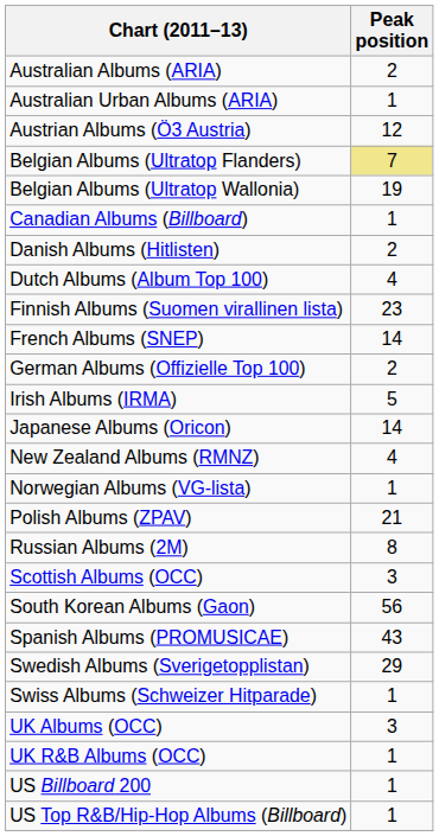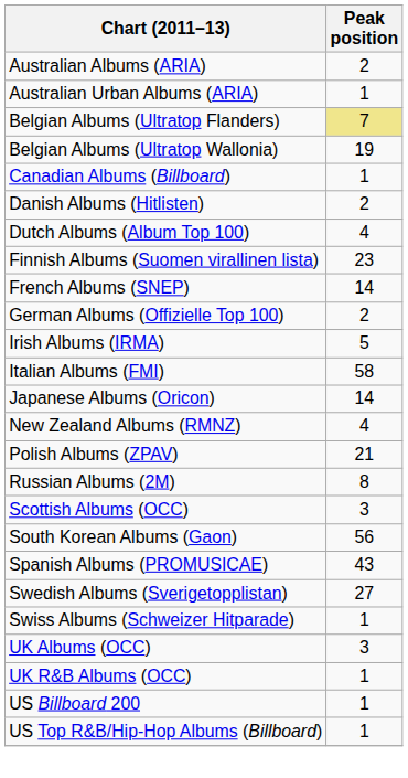- row: Austrian Albums (Ö3 Austria) | 12
+ row: Italian Albums (FMI) | 58
- row: Norwegian Albums (VG-lista) | 1
Swedish Albums (Sverigetopplistan) | Peak position: 29 -> 27
